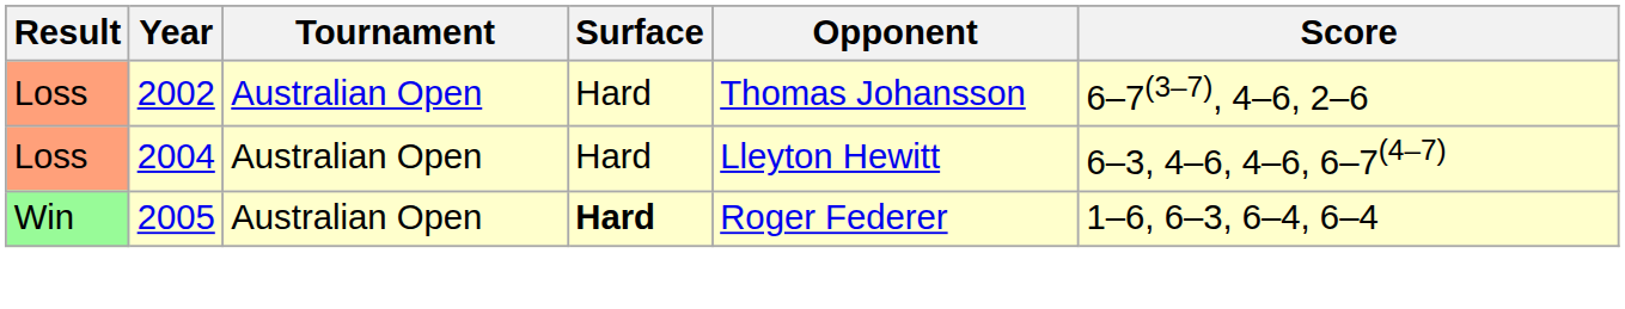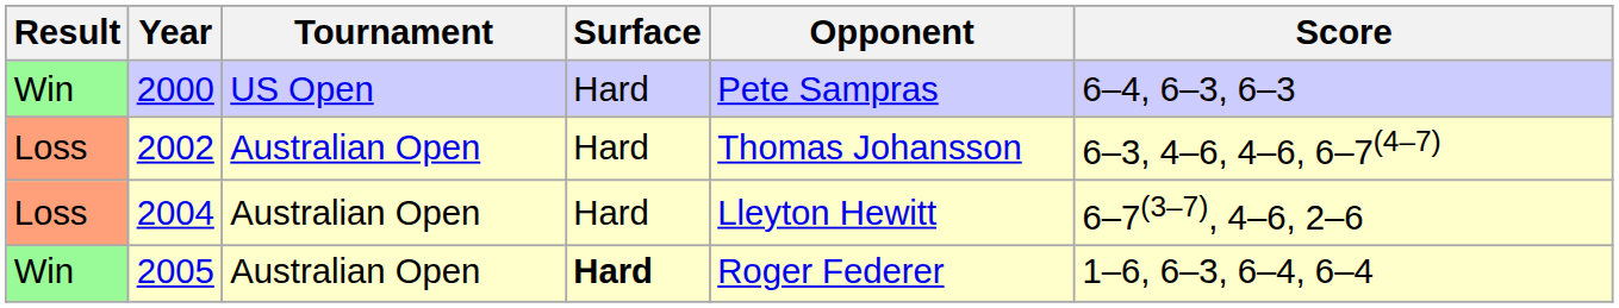+ row: Win | 2000 | US Open | Hard | Pete Sampras | 6–4, 6–3, 6–3
2002 | Score: 6–7(3–7), 4–6, 2–6 -> 6–3, 4–6, 4–6, 6–7(4–7)
2004 | Score: 6–3, 4–6, 4–6, 6–7(4–7) -> 6–7(3–7), 4–6, 2–6
